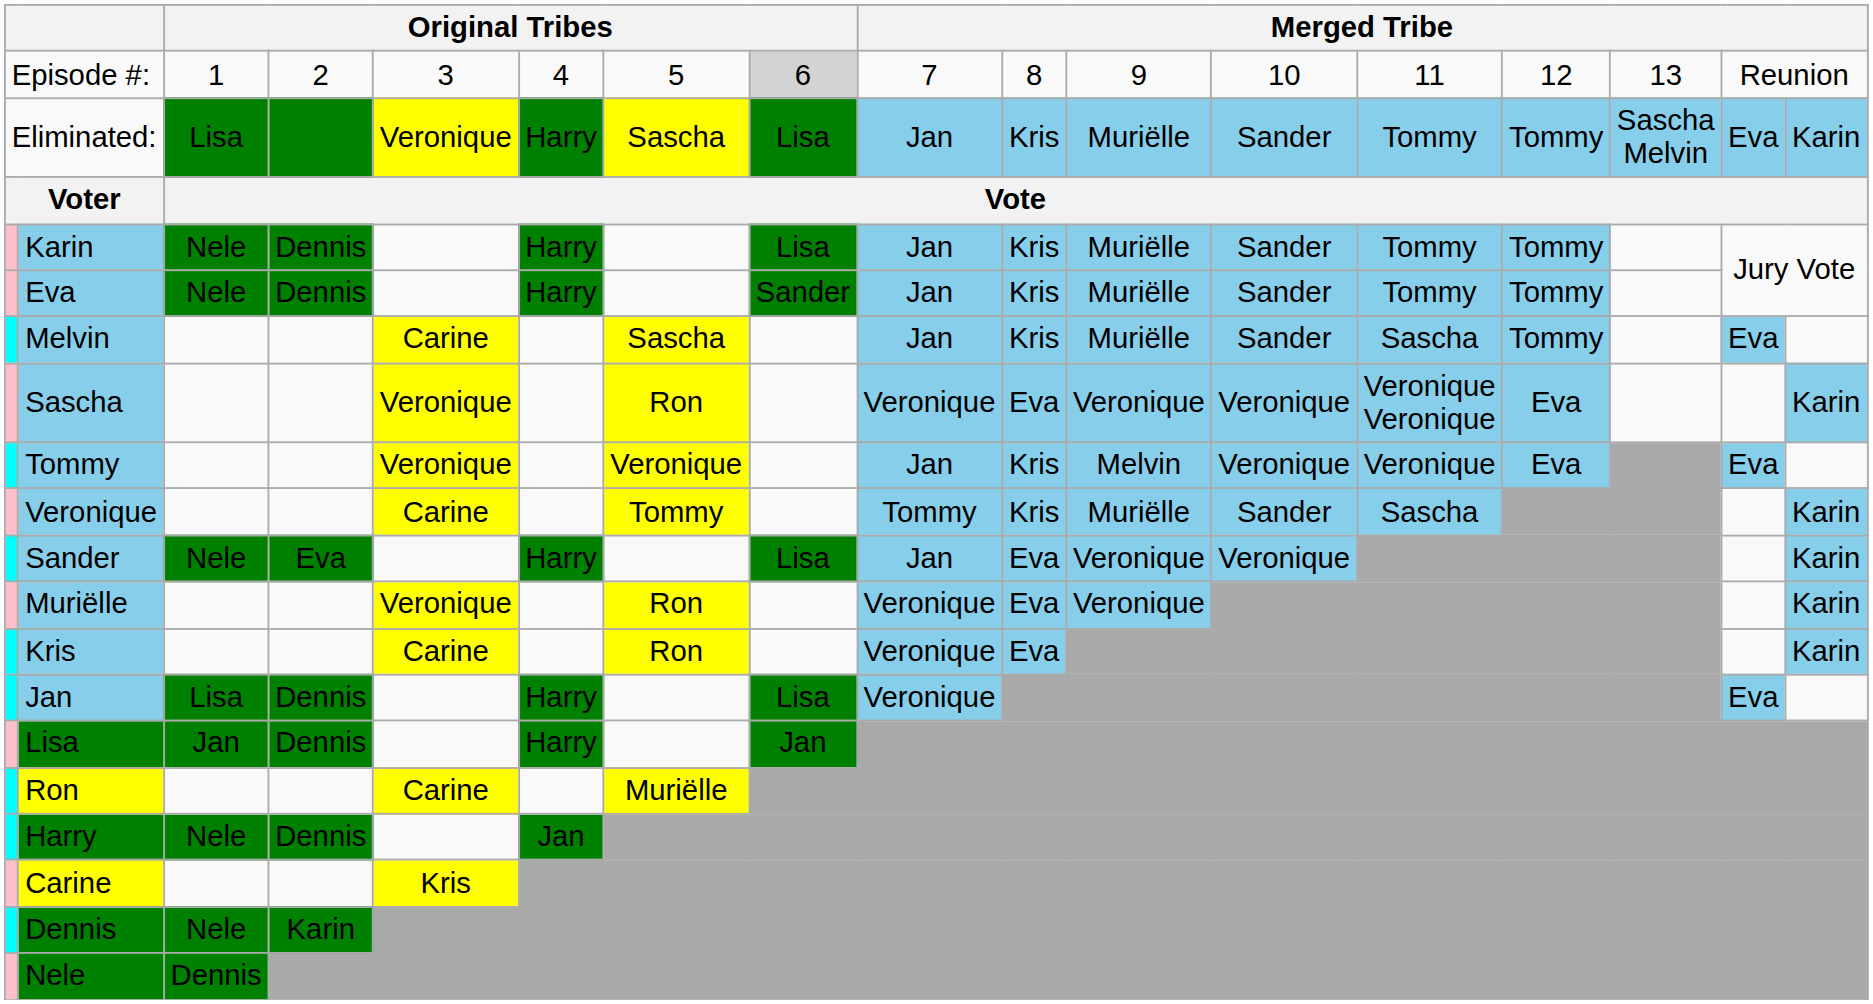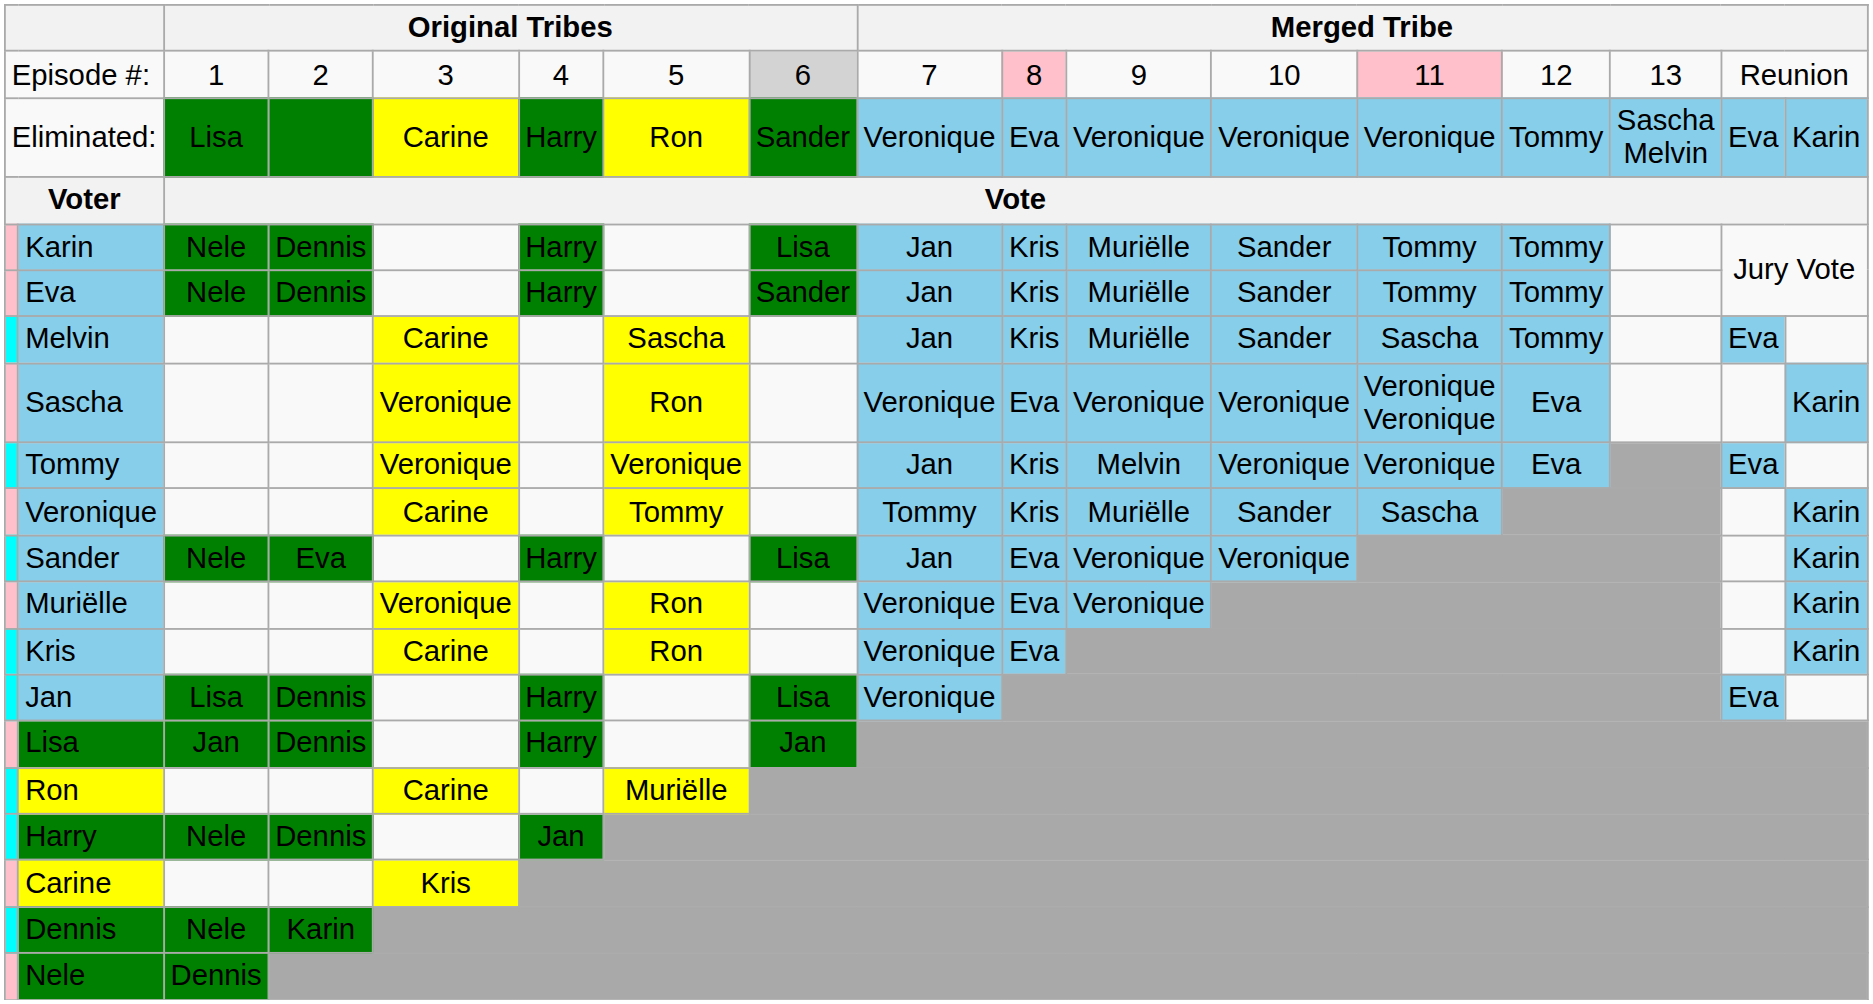Episode #: | column 10: no background -> pink background
Episode #: | column 13: no background -> pink background
Eliminated: | column 5: Veronique -> Carine
Eliminated: | column 7: Sascha -> Ron
Eliminated: | column 8: Lisa -> Sander
Eliminated: | column 9: Jan -> Veronique
Eliminated: | column 10: Kris -> Eva
Eliminated: | column 11: Muriëlle -> Veronique
Eliminated: | column 12: Sander -> Veronique
Eliminated: | column 13: Tommy -> Veronique
